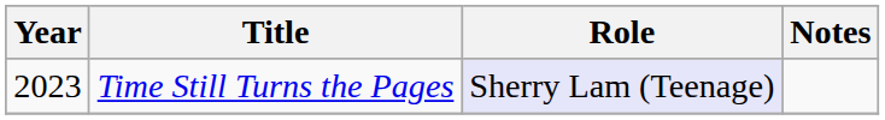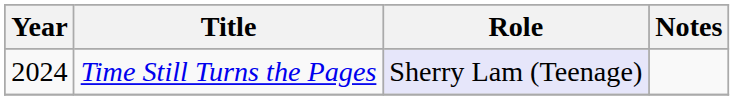Time Still Turns the Pages | Year: 2023 -> 2024
